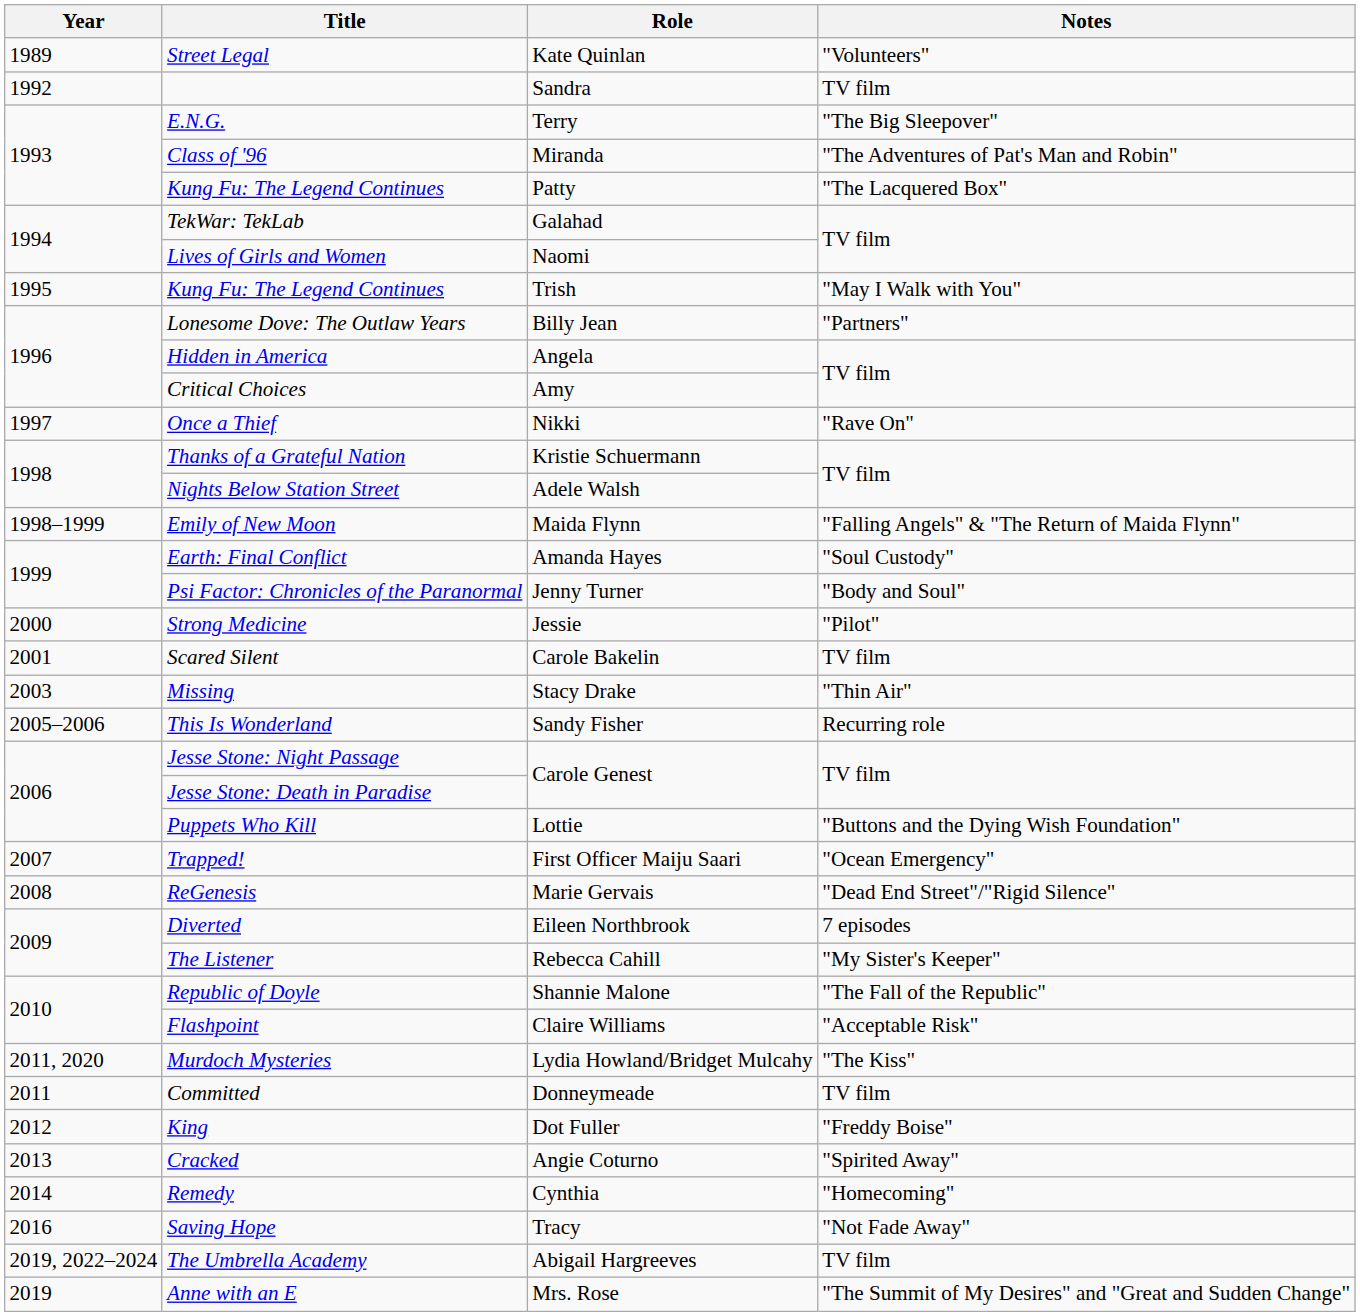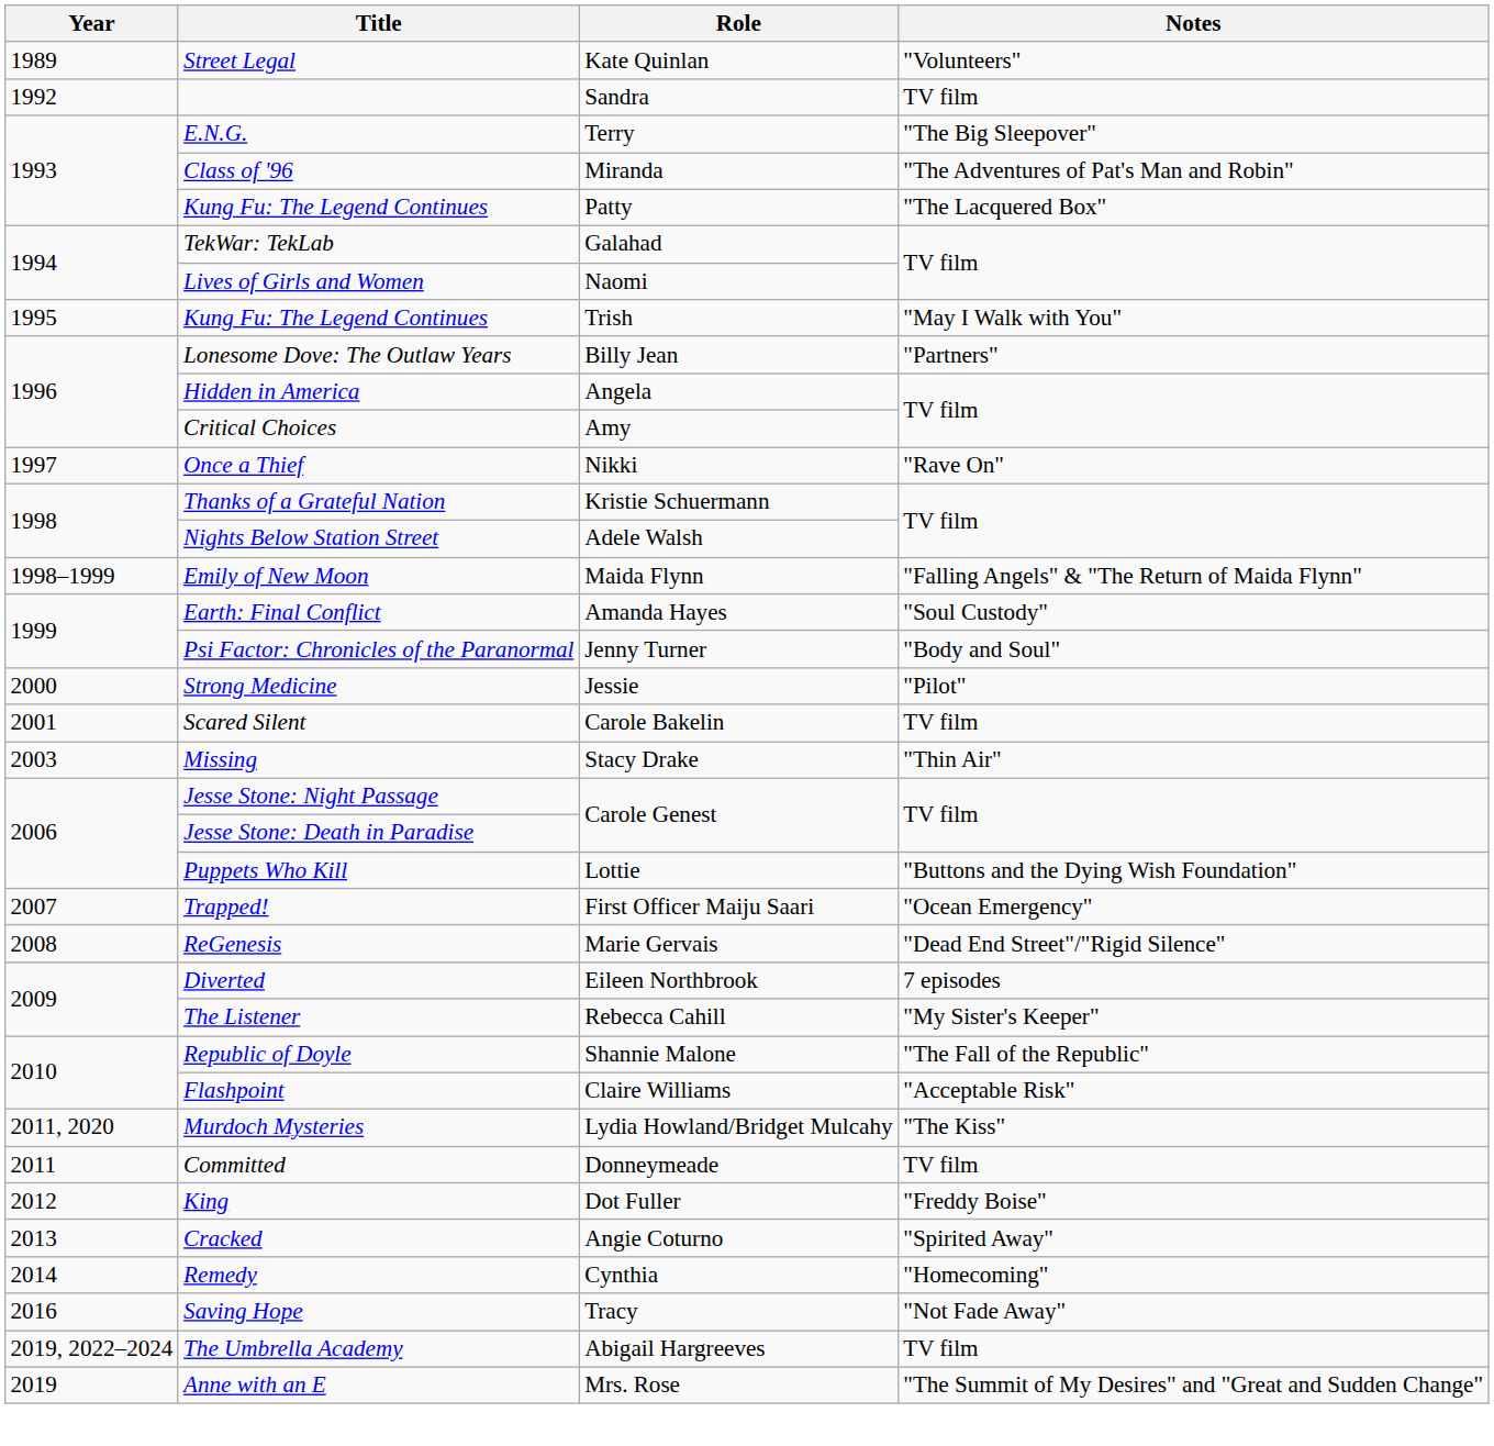- row: 2005–2006 | This Is Wonderland | Sandy Fisher | Recurring role
